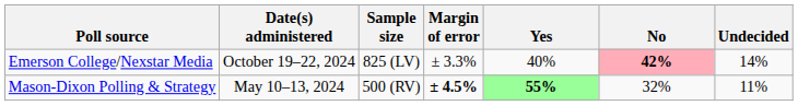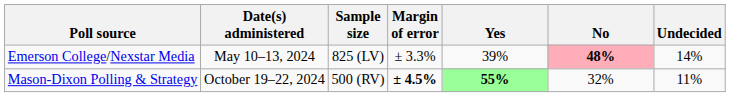Emerson College/Nexstar Media | Date(s) administered: October 19–22, 2024 -> May 10–13, 2024
Emerson College/Nexstar Media | Yes: 40% -> 39%
Emerson College/Nexstar Media | No: 42% -> 48%
Mason-Dixon Polling & Strategy | Date(s) administered: May 10–13, 2024 -> October 19–22, 2024
